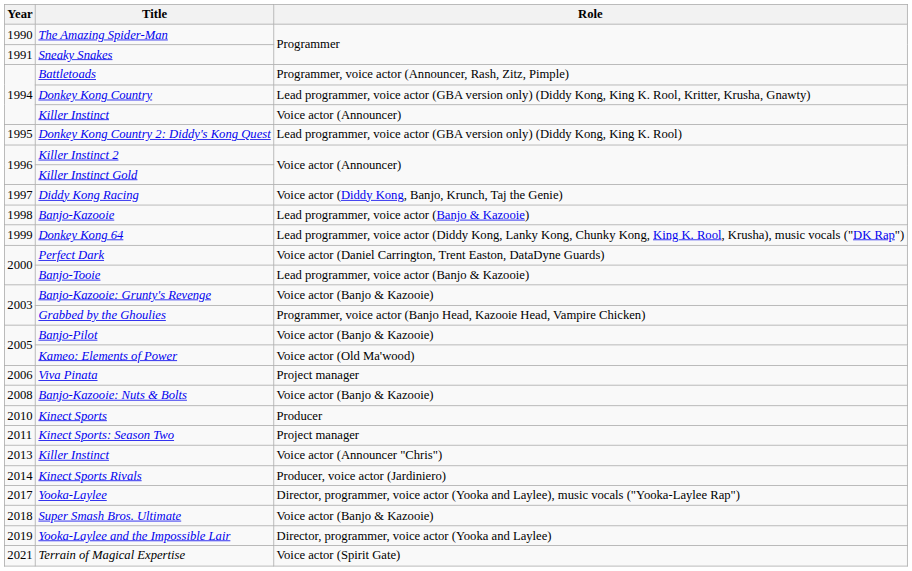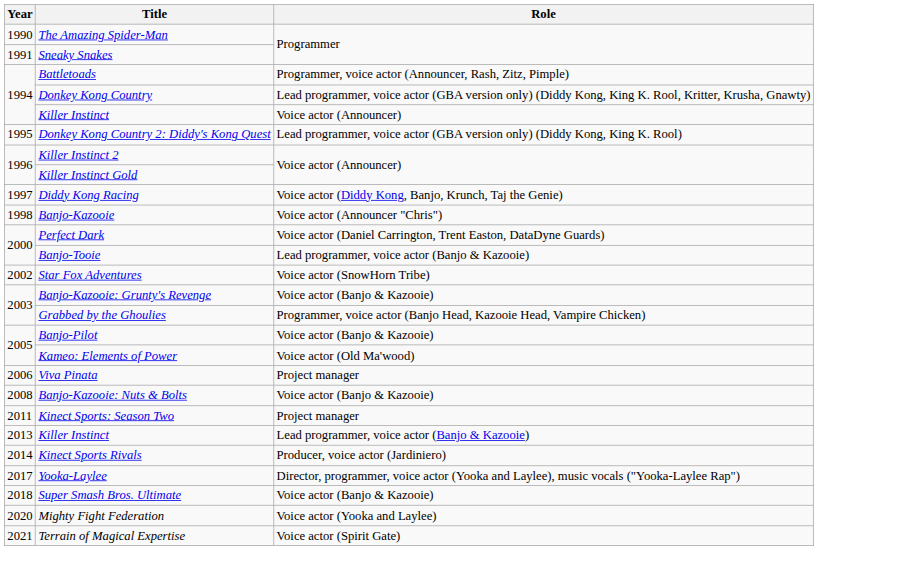Banjo-Kazooie | Role: Lead programmer, voice actor (Banjo & Kazooie) -> Voice actor (Announcer "Chris")
- row: 1999 | Donkey Kong 64 | Lead programmer, voice actor (Diddy Kong, Lanky Kong, Chunky Kong, King K. Rool, Krusha), music vocals ("DK Rap")
+ row: 2002 | Star Fox Adventures | Voice actor (SnowHorn Tribe)
- row: 2010 | Kinect Sports | Producer
2013 / Killer Instinct | Role: Voice actor (Announcer "Chris") -> Lead programmer, voice actor (Banjo & Kazooie)
- row: 2019 | Yooka-Laylee and the Impossible Lair | Director, programmer, voice actor (Yooka and Laylee)
+ row: 2020 | Mighty Fight Federation | Voice actor (Yooka and Laylee)
